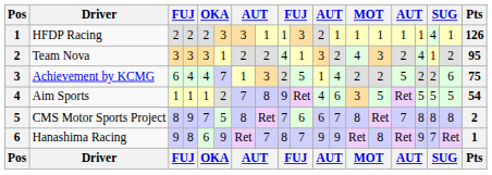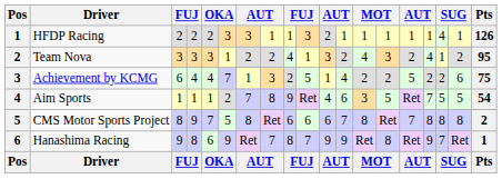Aim Sports | column 16: 5 -> 7
CMS Motor Sports Project | column 9: 7 -> 6
